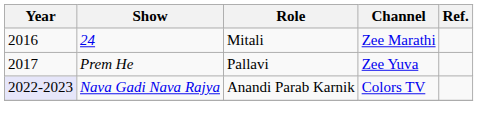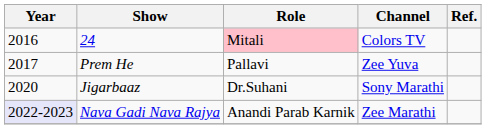24 | Role: no background -> pink background
24 | Channel: Zee Marathi -> Colors TV
+ row: 2020 | Jigarbaaz | Dr.Suhani | Sony Marathi
Nava Gadi Nava Rajya | Channel: Colors TV -> Zee Marathi
